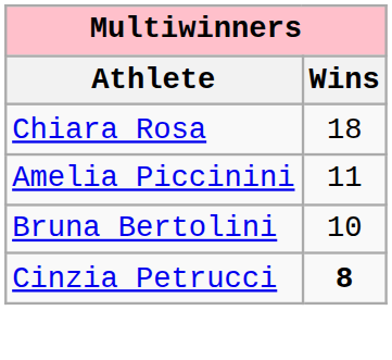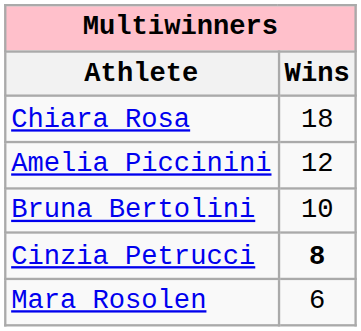Amelia Piccinini | Wins: 11 -> 12
+ row: Mara Rosolen | 6
